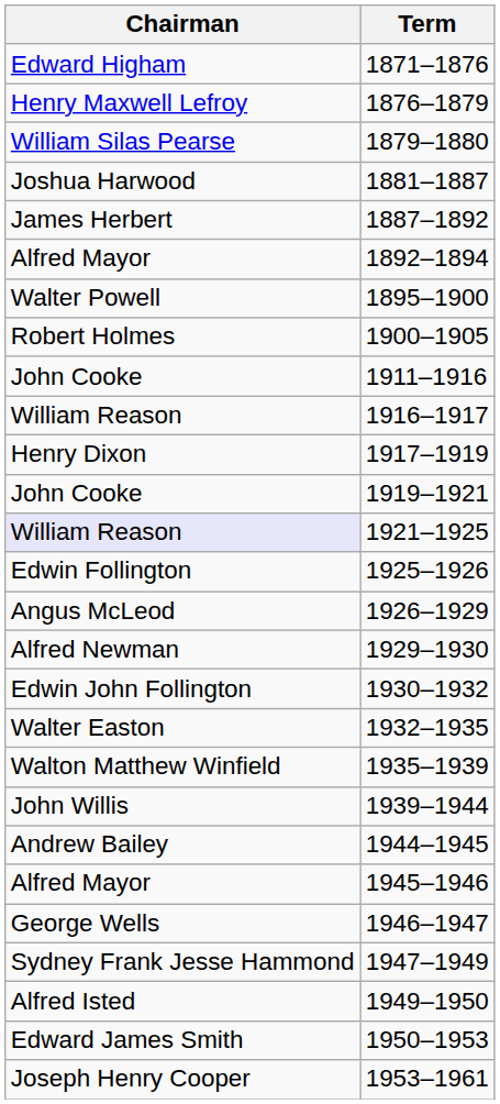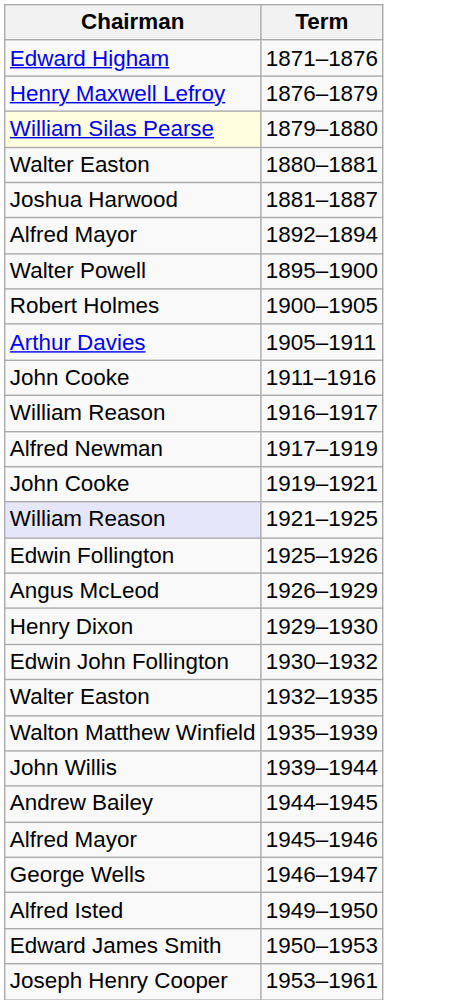1879–1880 | Chairman: no background -> lightyellow background
+ row: Walter Easton | 1880–1881
- row: James Herbert | 1887–1892
+ row: Arthur Davies | 1905–1911
1917–1919 | Chairman: Henry Dixon -> Alfred Newman
1929–1930 | Chairman: Alfred Newman -> Henry Dixon
- row: Sydney Frank Jesse Hammond | 1947–1949
